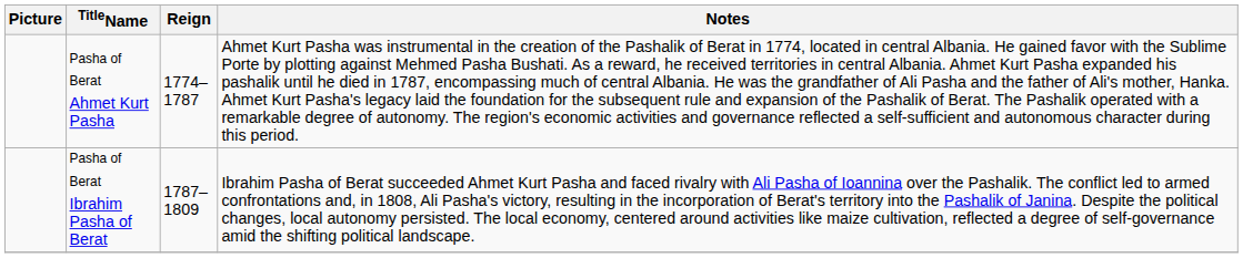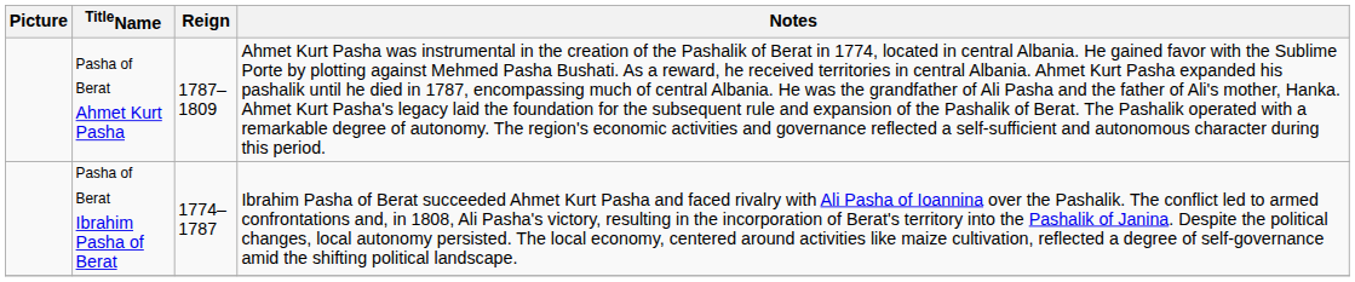Pasha of Berat Ahmet Kurt Pasha | Reign: 1774–1787 -> 1787–1809
Pasha of Berat Ibrahim Pasha of Berat | Reign: 1787–1809 -> 1774–1787
